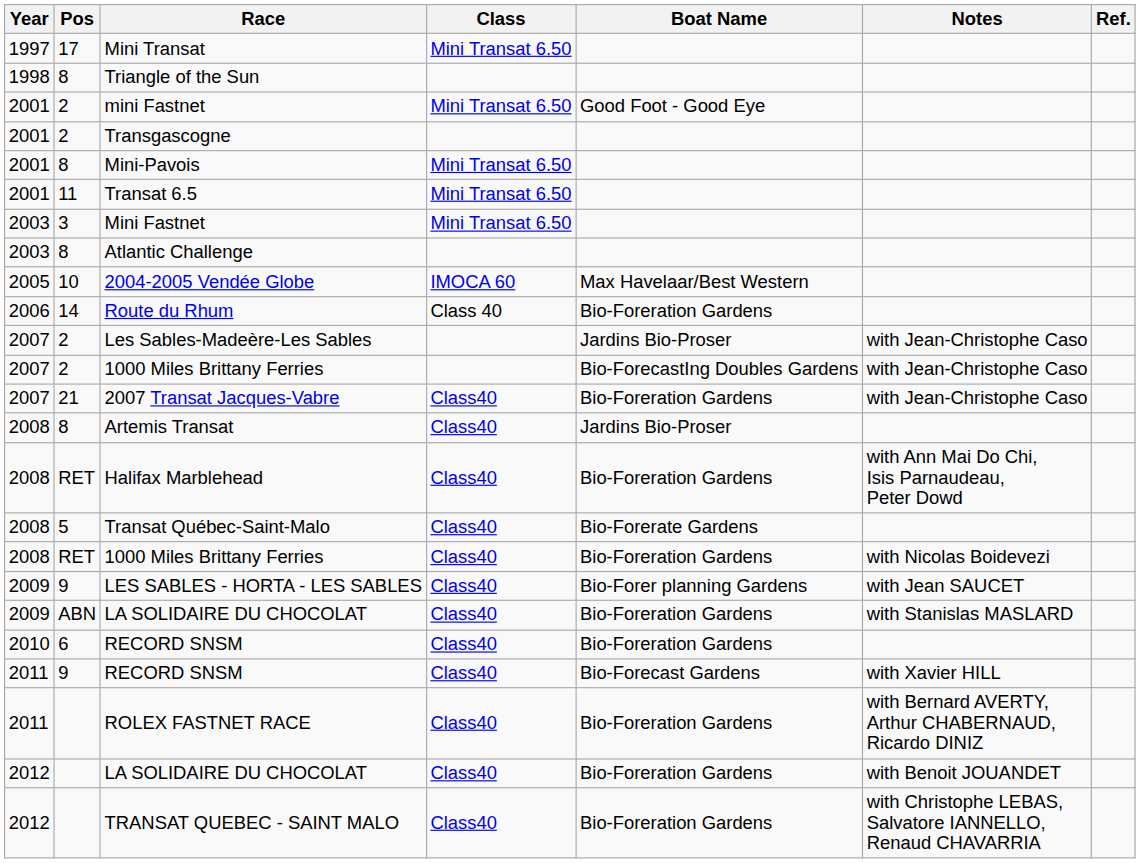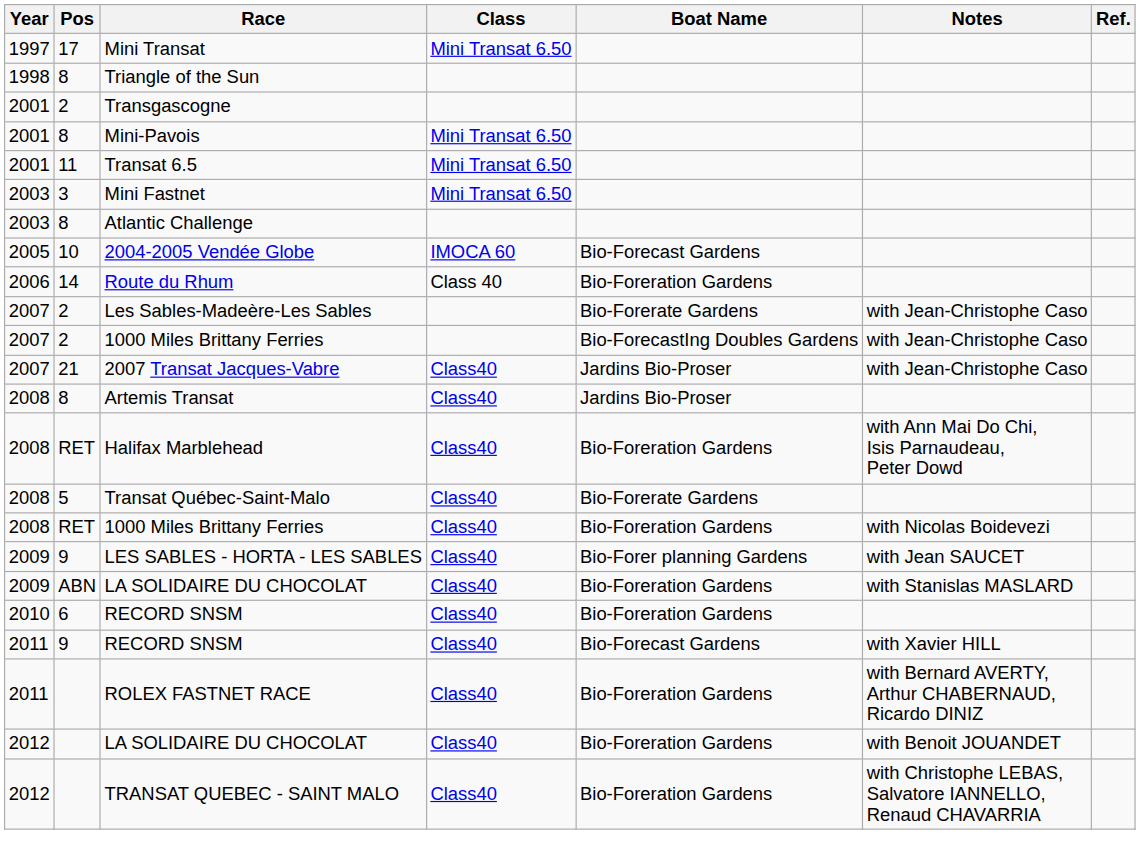- row: 2001 | 2 | mini Fastnet | Mini Transat 6.50 | Good Foot - Good Eye
2004-2005 Vendée Globe | Boat Name: Max Havelaar/Best Western -> Bio-Forecast Gardens
Les Sables-Madeère-Les Sables | Boat Name: Jardins Bio-Proser -> Bio-Forerate Gardens
2007 Transat Jacques-Vabre | Boat Name: Bio-Foreration Gardens -> Jardins Bio-Proser
